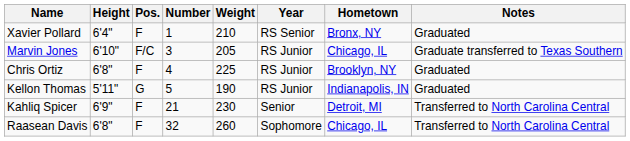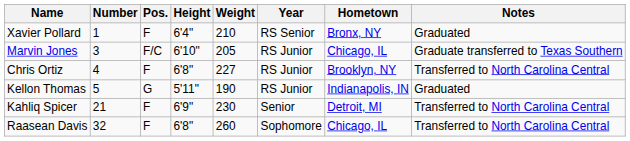columns swapped: Number <-> Height
Chris Ortiz | Weight: 225 -> 227
Chris Ortiz | Notes: Graduated -> Transferred to North Carolina Central
